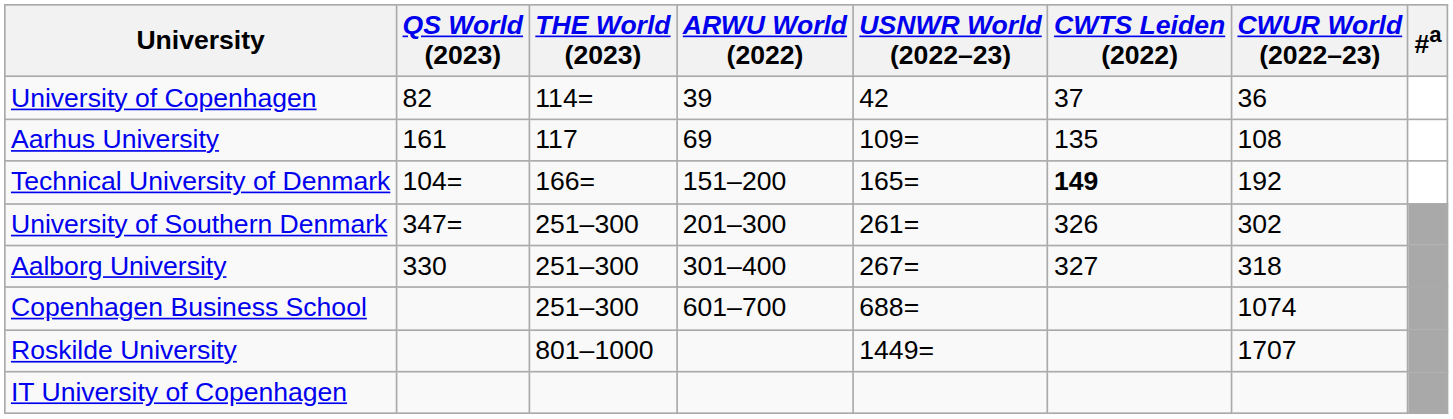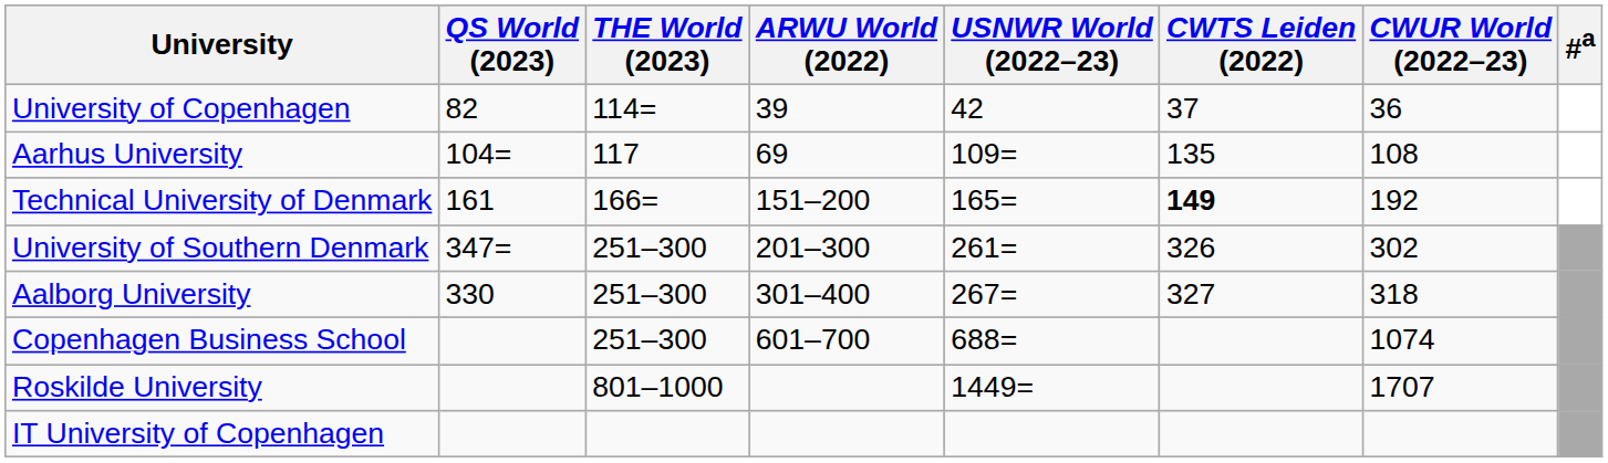Aarhus University | QS World (2023): 161 -> 104=
Technical University of Denmark | QS World (2023): 104= -> 161
